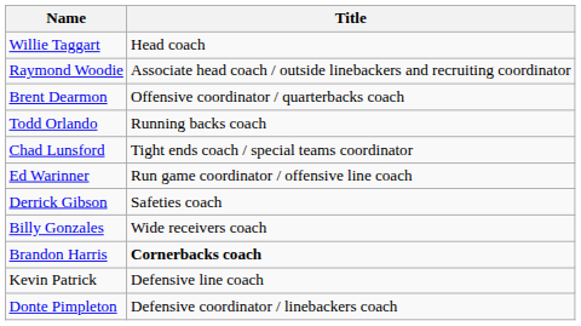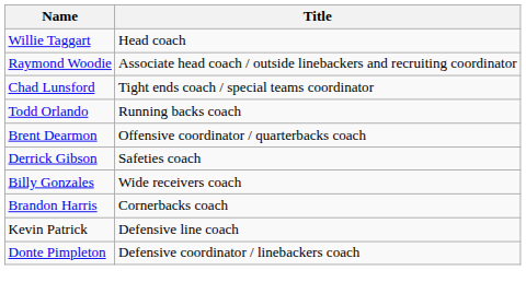rows swapped: Brent Dearmon <-> Chad Lunsford
- row: Ed Warinner | Run game coordinator / offensive line coach
Brandon Harris | Title: bold -> normal
